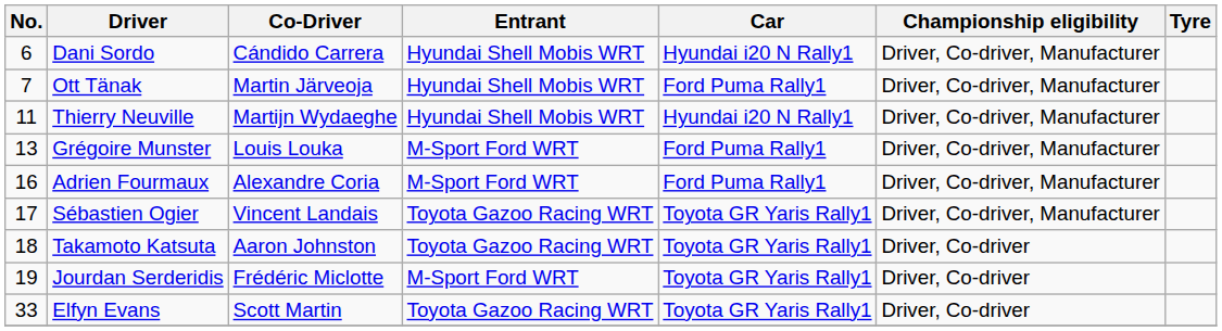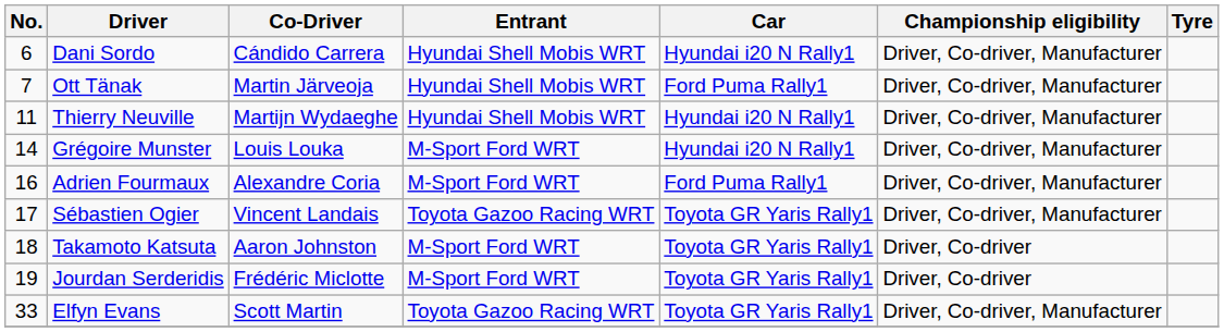Grégoire Munster | No.: 13 -> 14
Grégoire Munster | Car: Ford Puma Rally1 -> Hyundai i20 N Rally1
Takamoto Katsuta | Entrant: Toyota Gazoo Racing WRT -> M-Sport Ford WRT
Elfyn Evans | Championship eligibility: Driver, Co-driver -> Driver, Co-driver, Manufacturer
